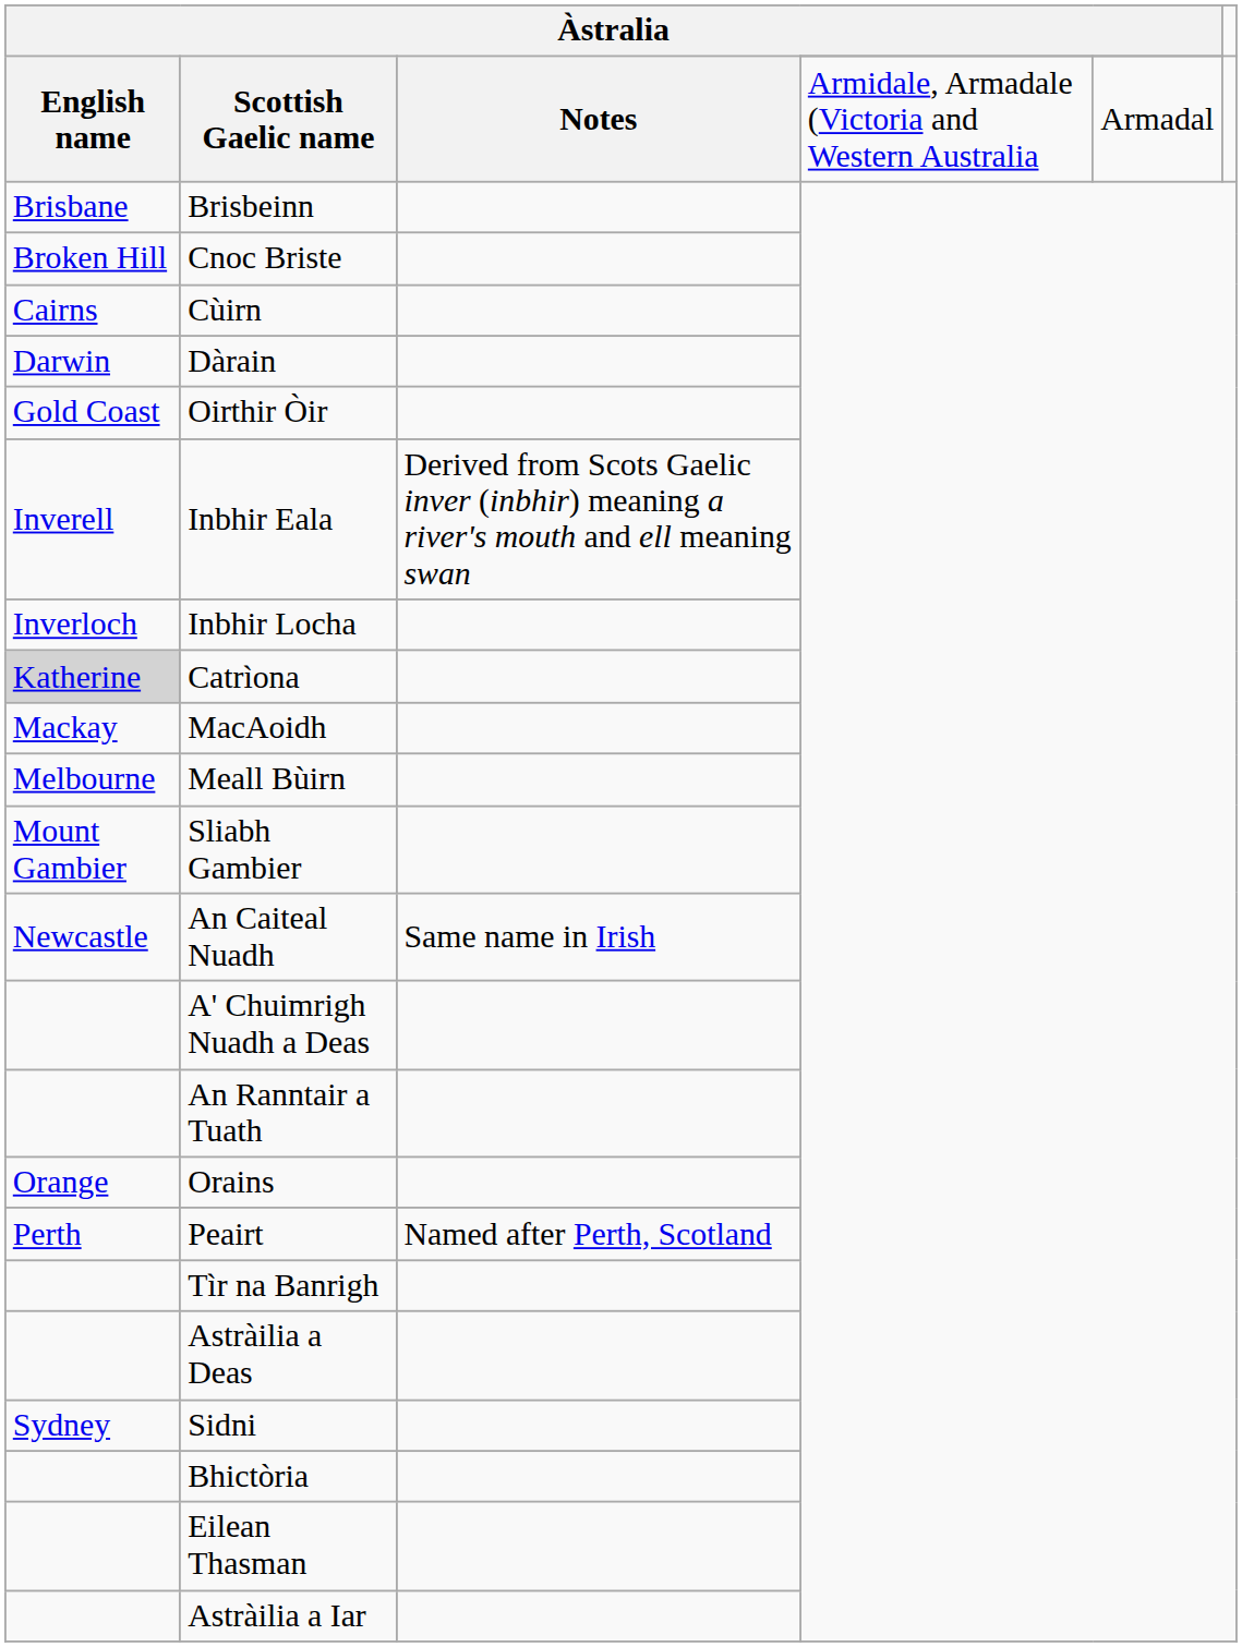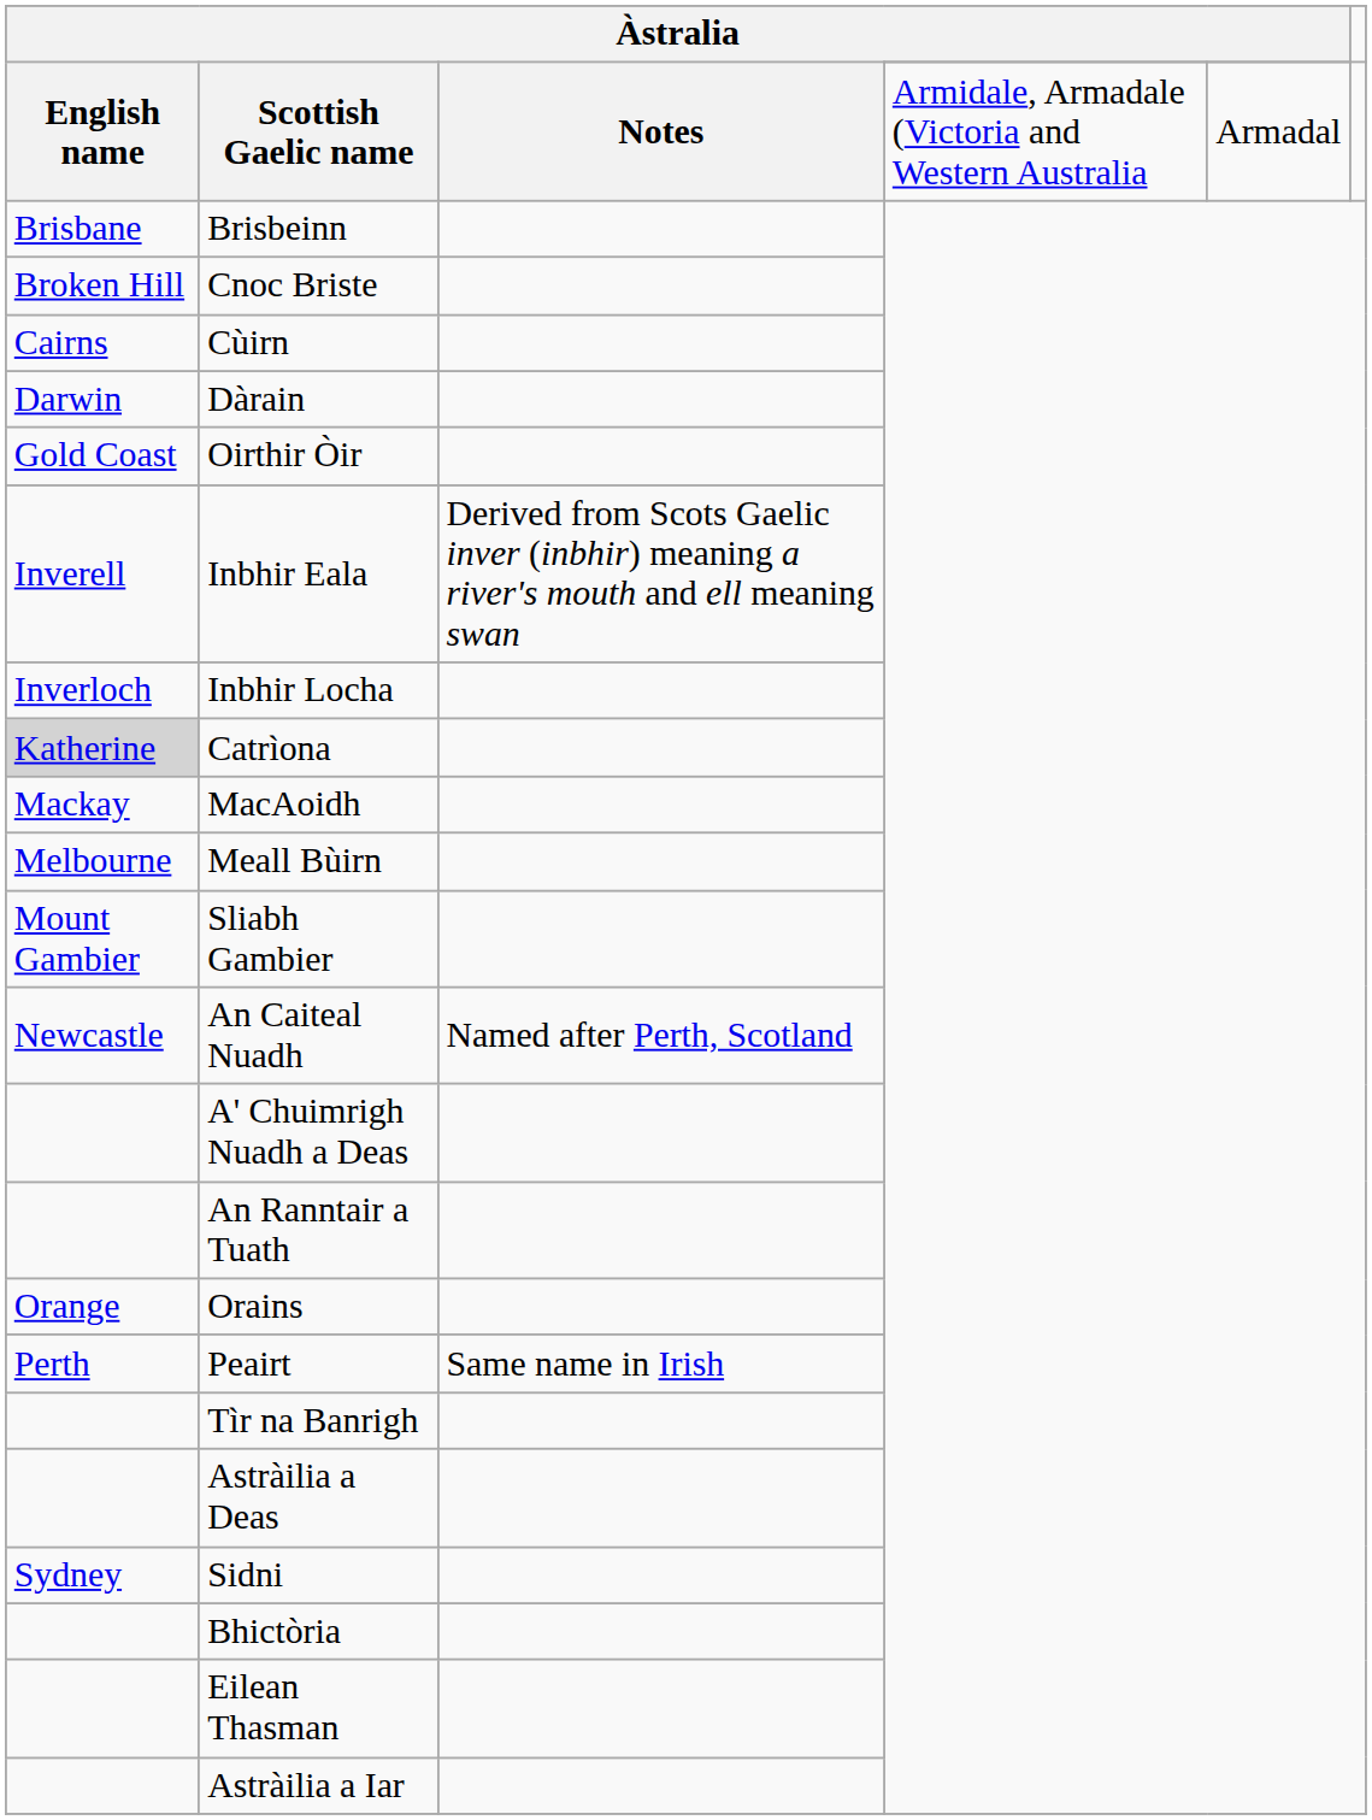An Caiteal Nuadh | Àstralia / Notes: Same name in Irish -> Named after Perth, Scotland
Peairt | Àstralia / Notes: Named after Perth, Scotland -> Same name in Irish
